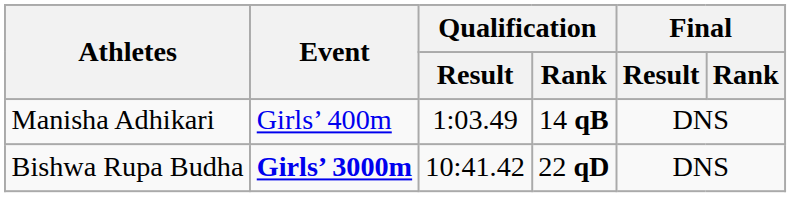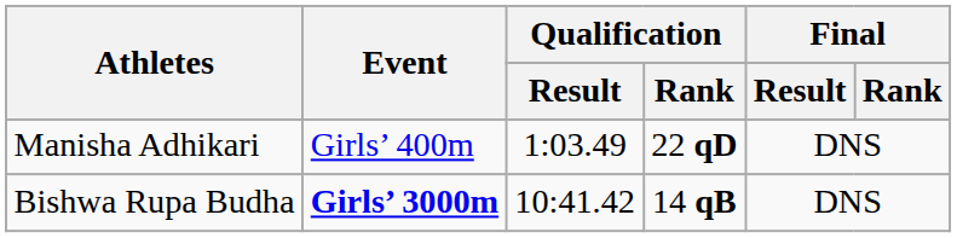Manisha Adhikari | Qualification / Rank: 14 qB -> 22 qD
Bishwa Rupa Budha | Qualification / Rank: 22 qD -> 14 qB
